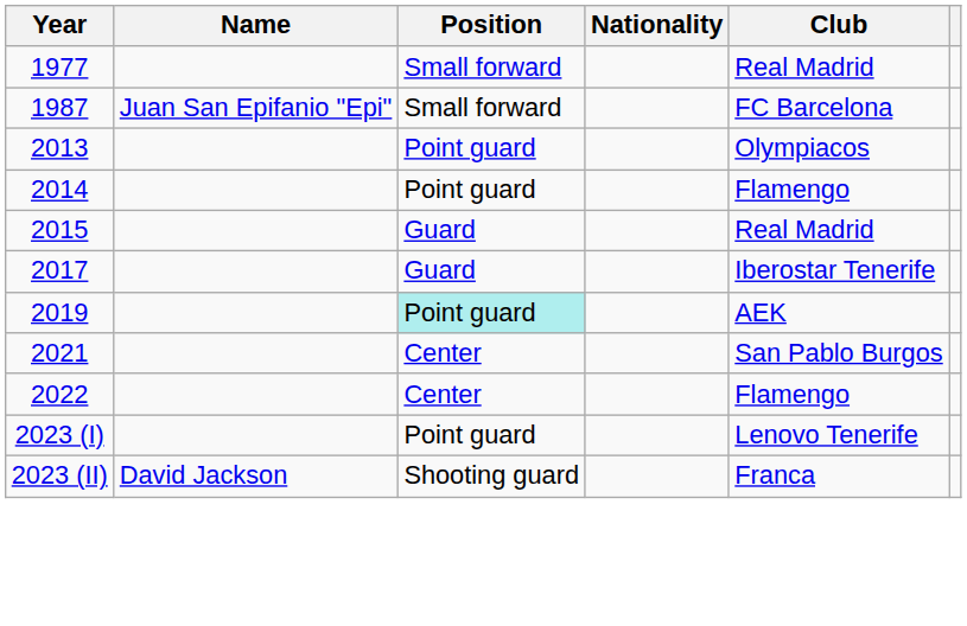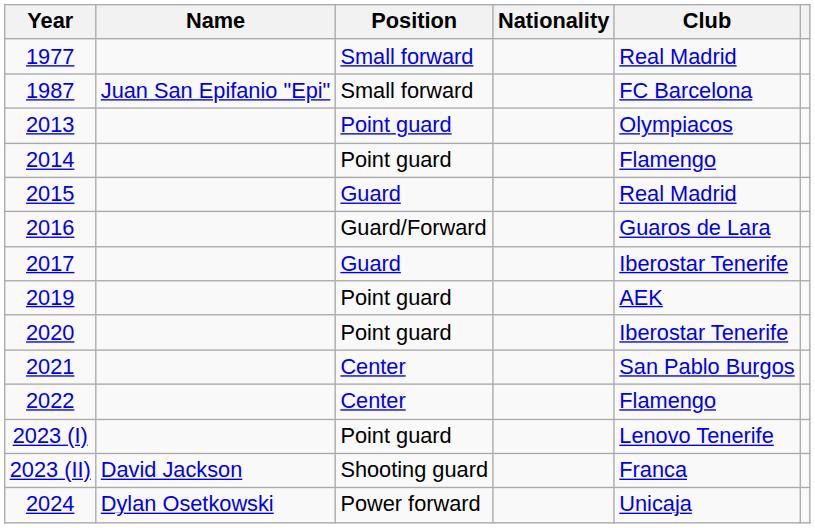+ row: 2016 | Guard/Forward | Guaros de Lara
2019 | Position: paleturquoise background -> no background
+ row: 2020 | Point guard | Iberostar Tenerife
+ row: 2024 | Dylan Osetkowski | Power forward | Unicaja
